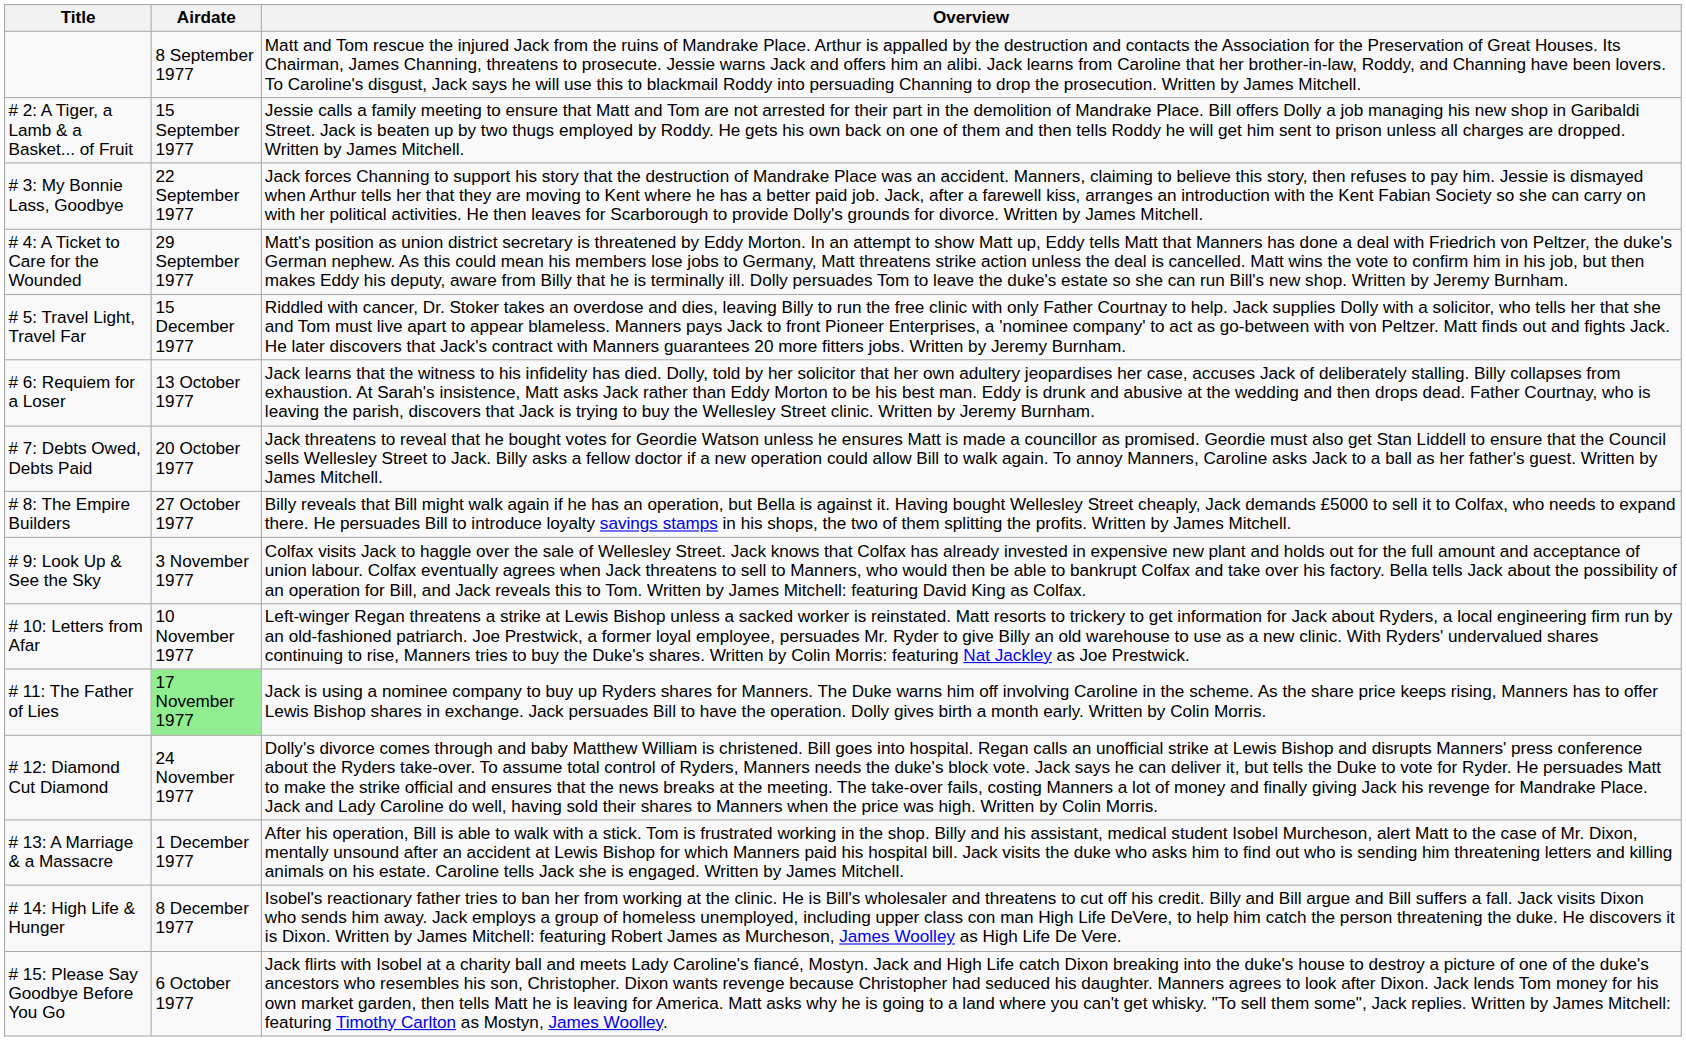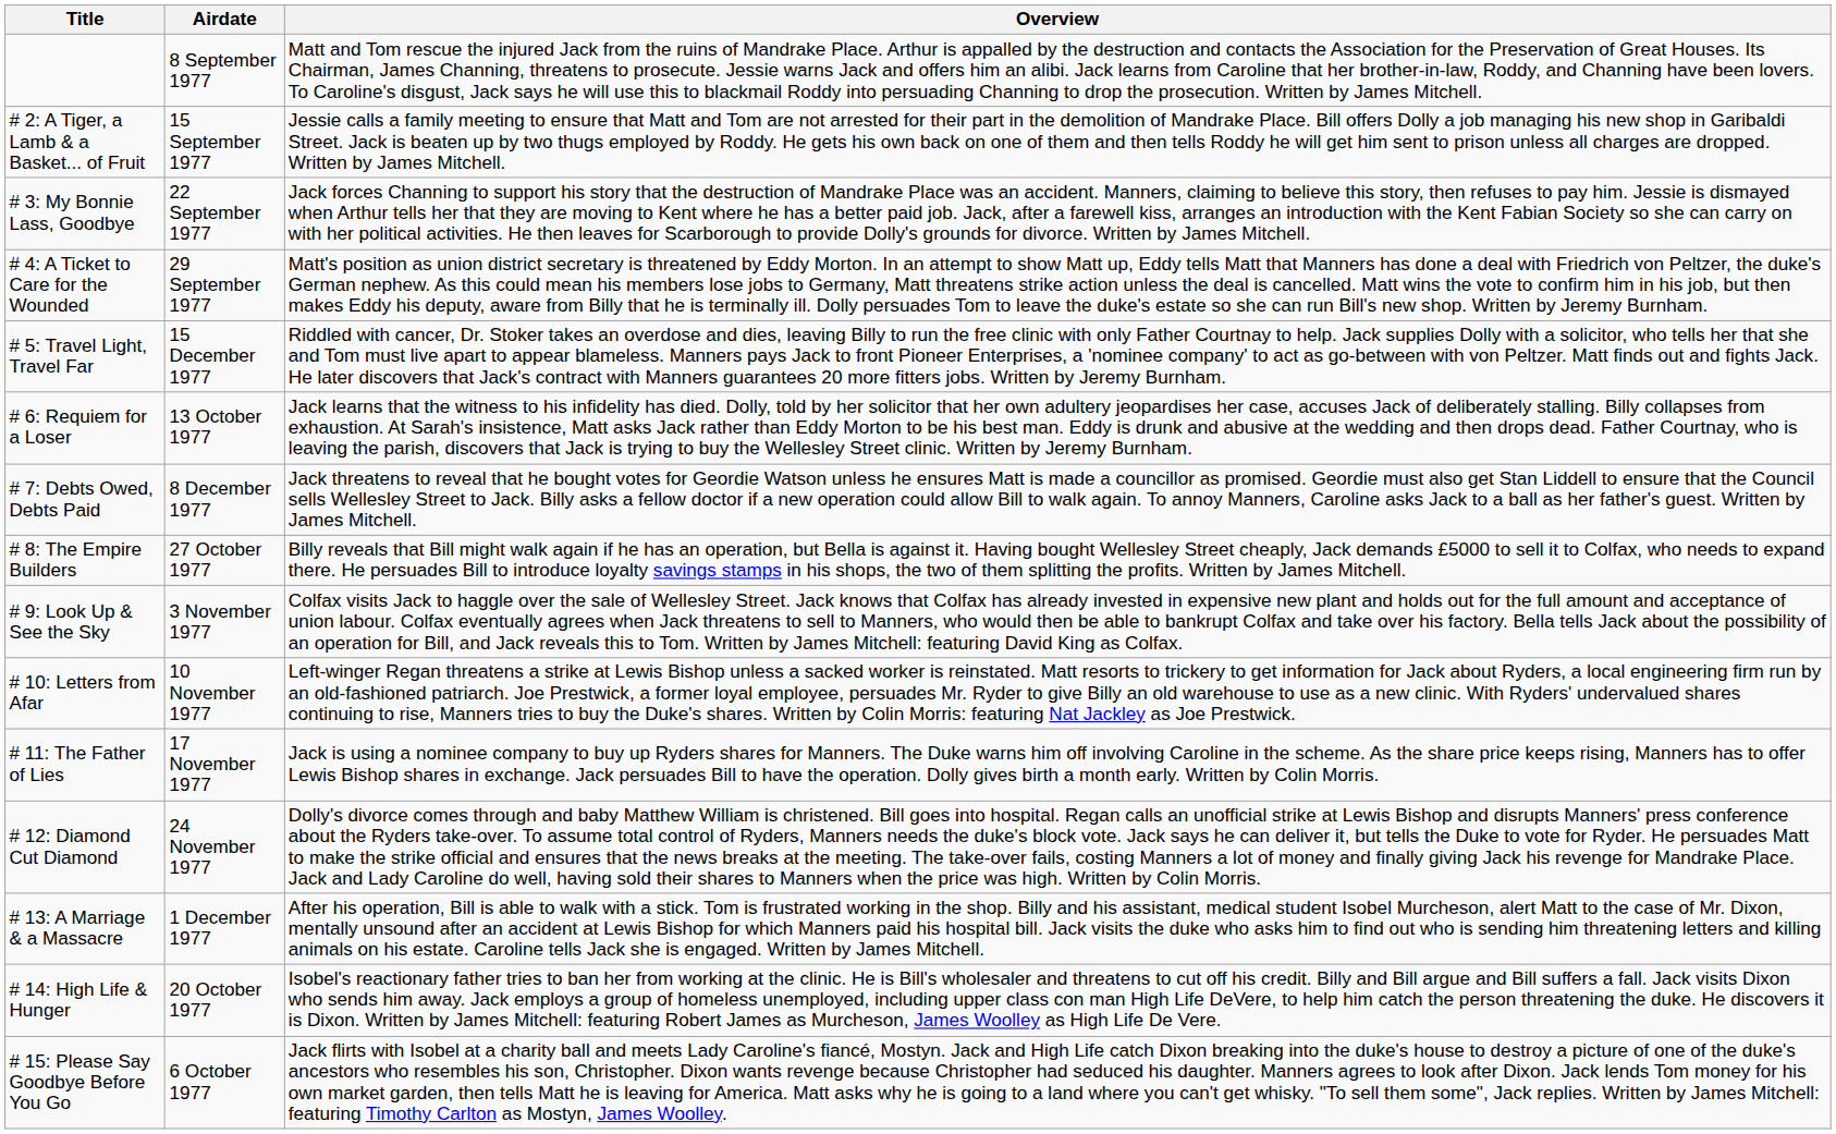# 7: Debts Owed, Debts Paid | Airdate: 20 October 1977 -> 8 December 1977
# 11: The Father of Lies | Airdate: lightgreen background -> no background
# 14: High Life & Hunger | Airdate: 8 December 1977 -> 20 October 1977
